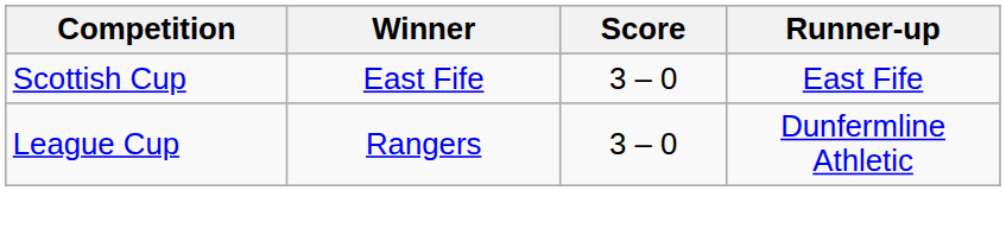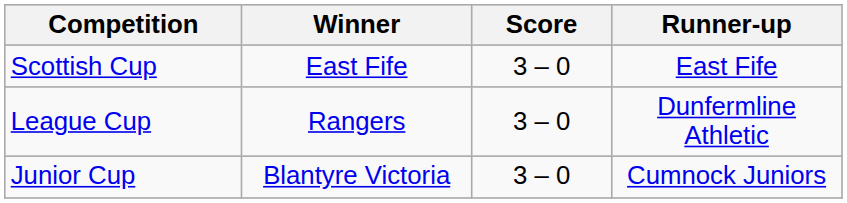+ row: Junior Cup | Blantyre Victoria | 3 – 0 | Cumnock Juniors
